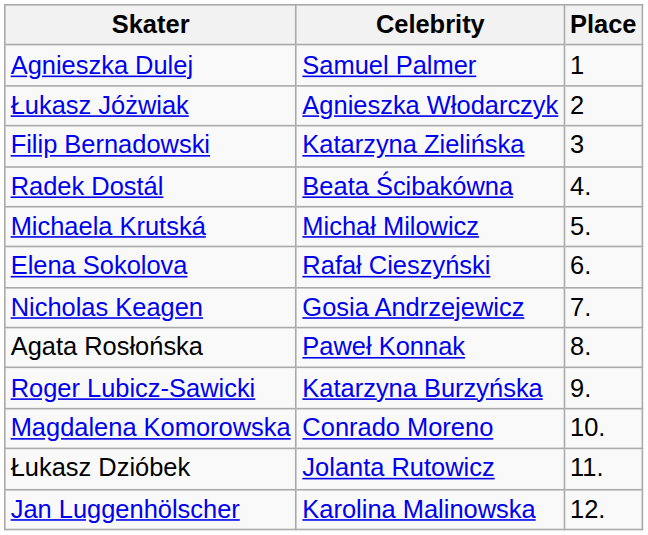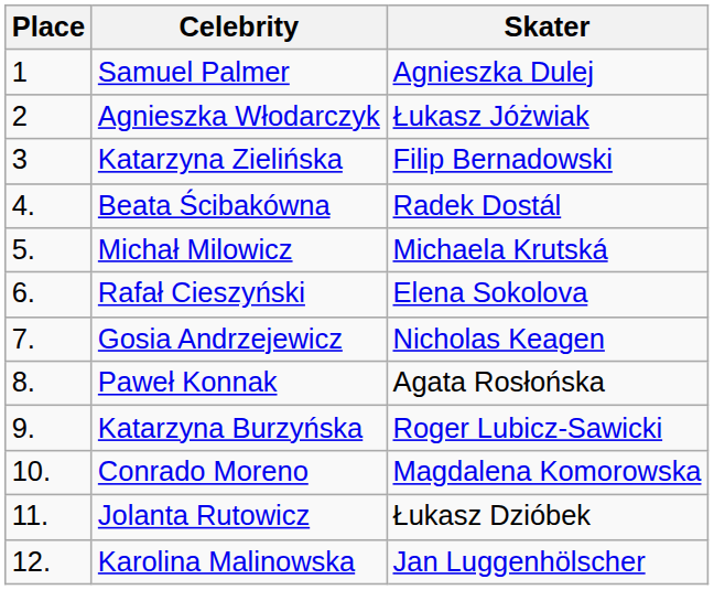columns swapped: Place <-> Skater
